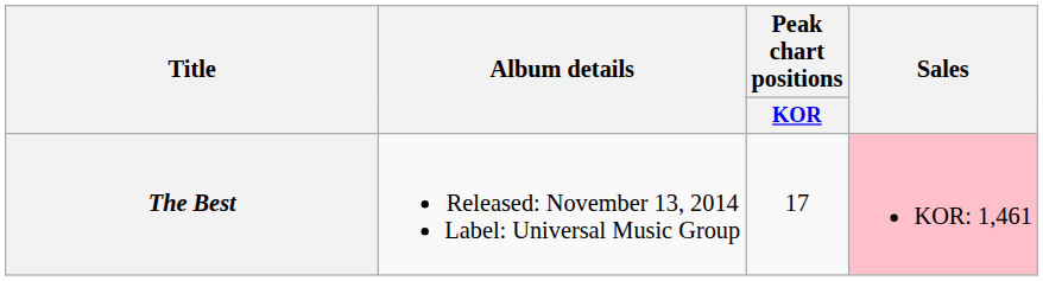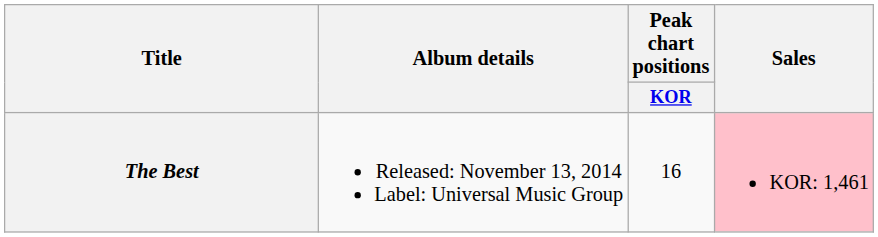The Best | Peak chart positions / KOR: 17 -> 16
